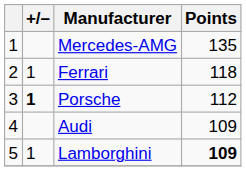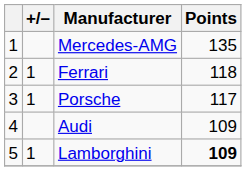Porsche | +/–: bold -> normal
Porsche | Points: 112 -> 117
